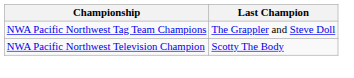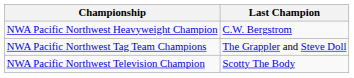+ row: NWA Pacific Northwest Heavyweight Champion | C.W. Bergstrom
